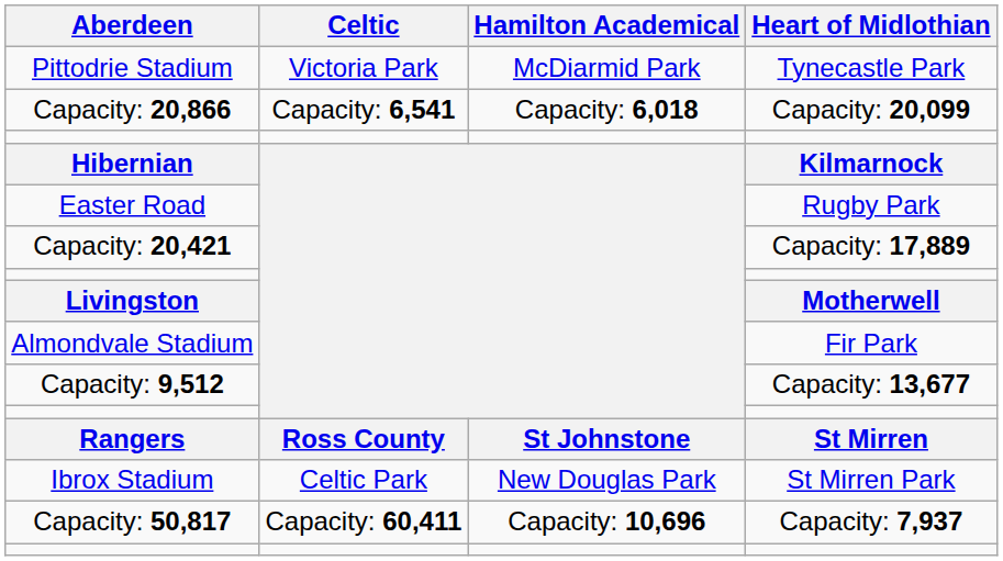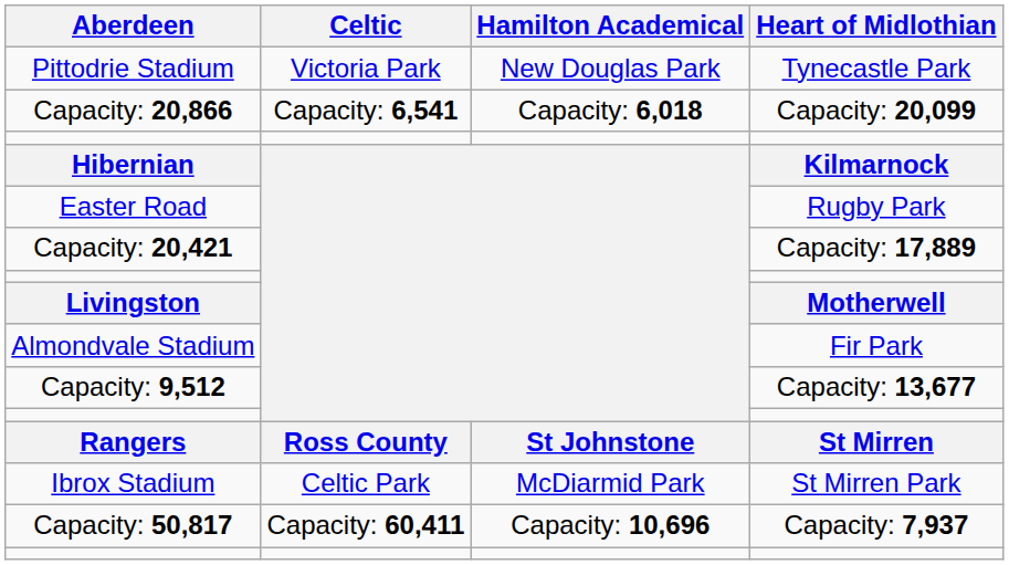Pittodrie Stadium | Hamilton Academical: McDiarmid Park -> New Douglas Park
Ibrox Stadium | Hamilton Academical: New Douglas Park -> McDiarmid Park
